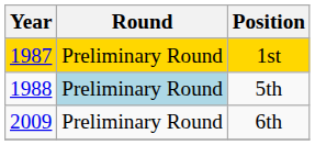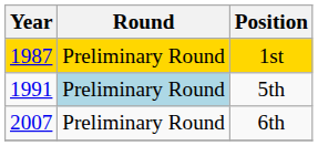5th | Year: 1988 -> 1991
6th | Year: 2009 -> 2007
